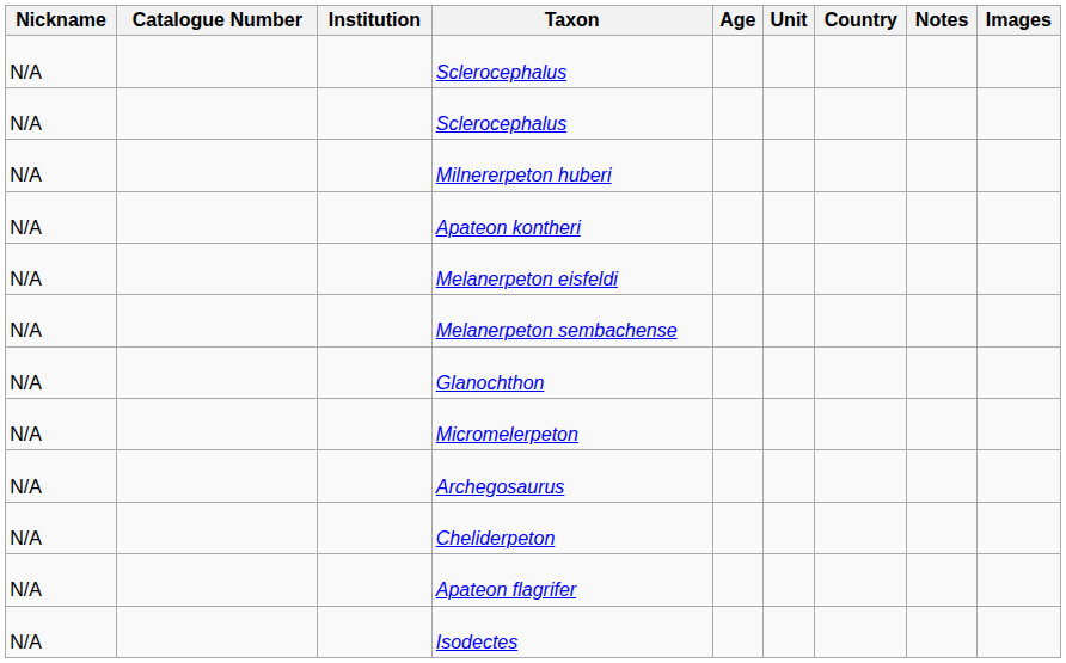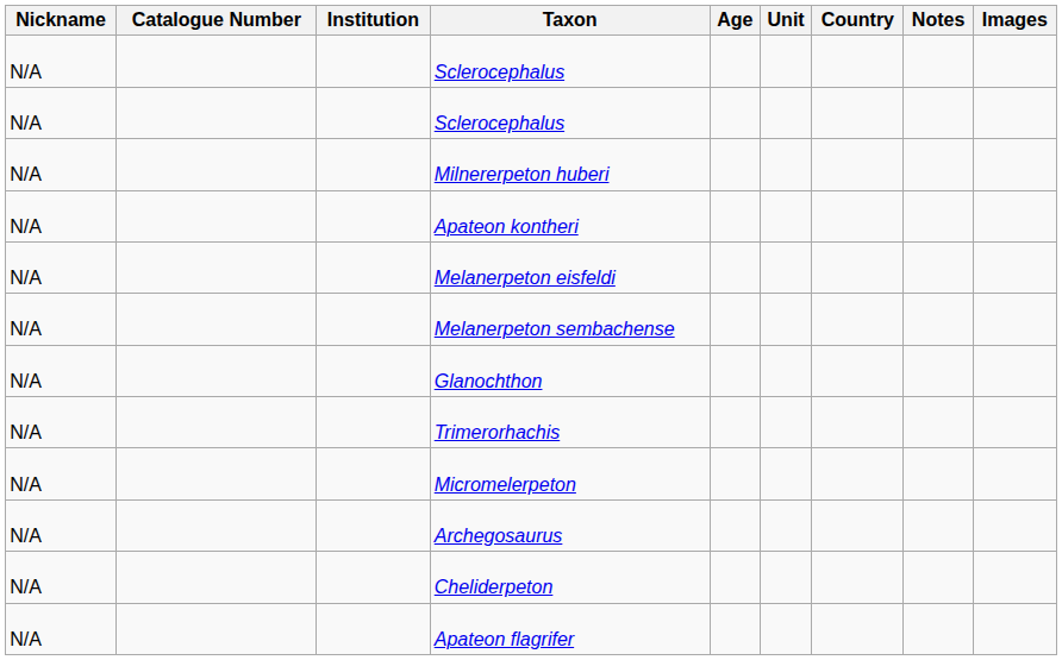+ row: N/A | Trimerorhachis
- row: N/A | Isodectes
